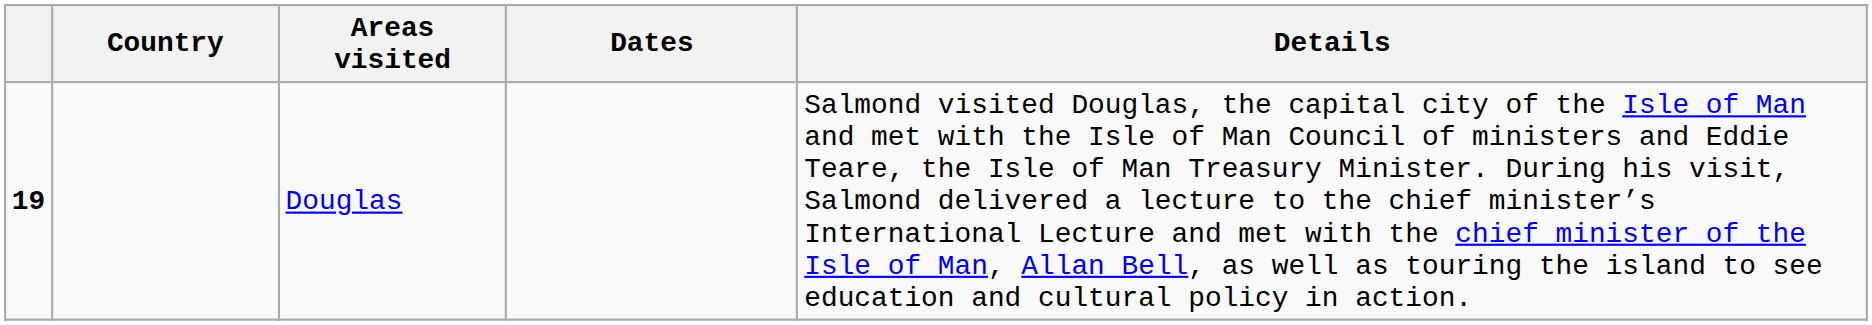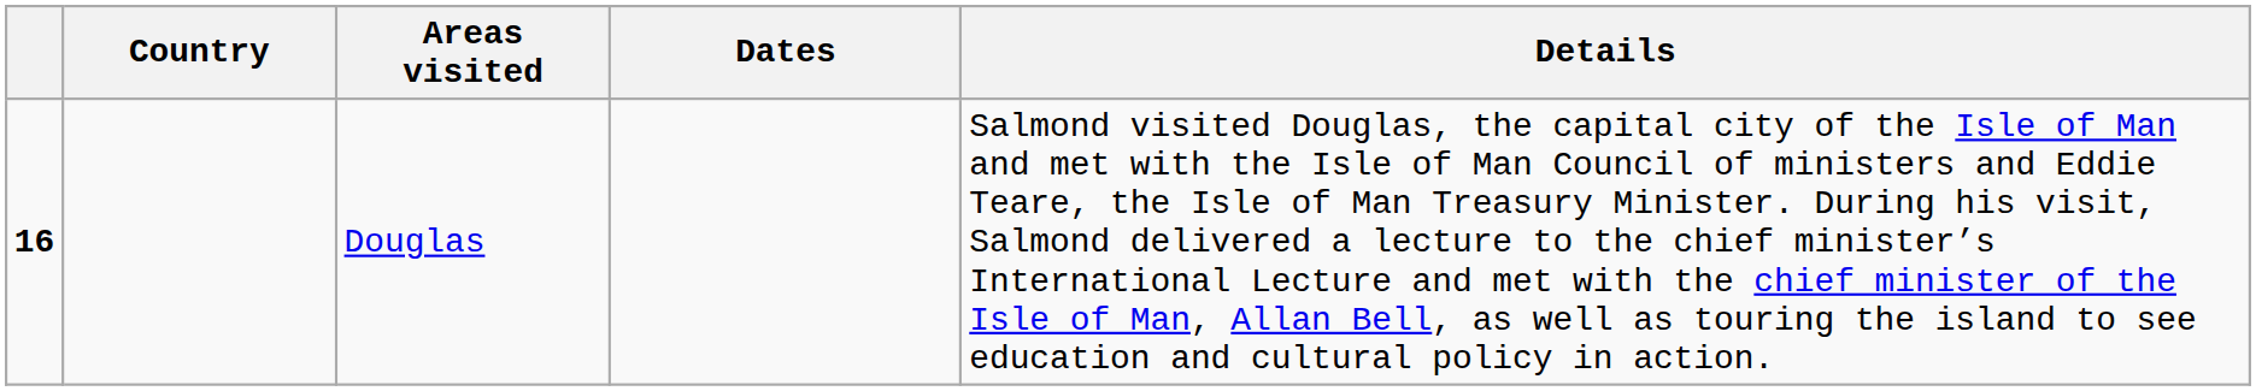Douglas | column 1: 19 -> 16
